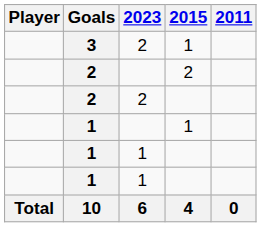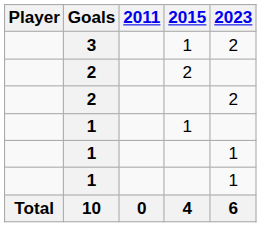columns swapped: 2011 <-> 2023
